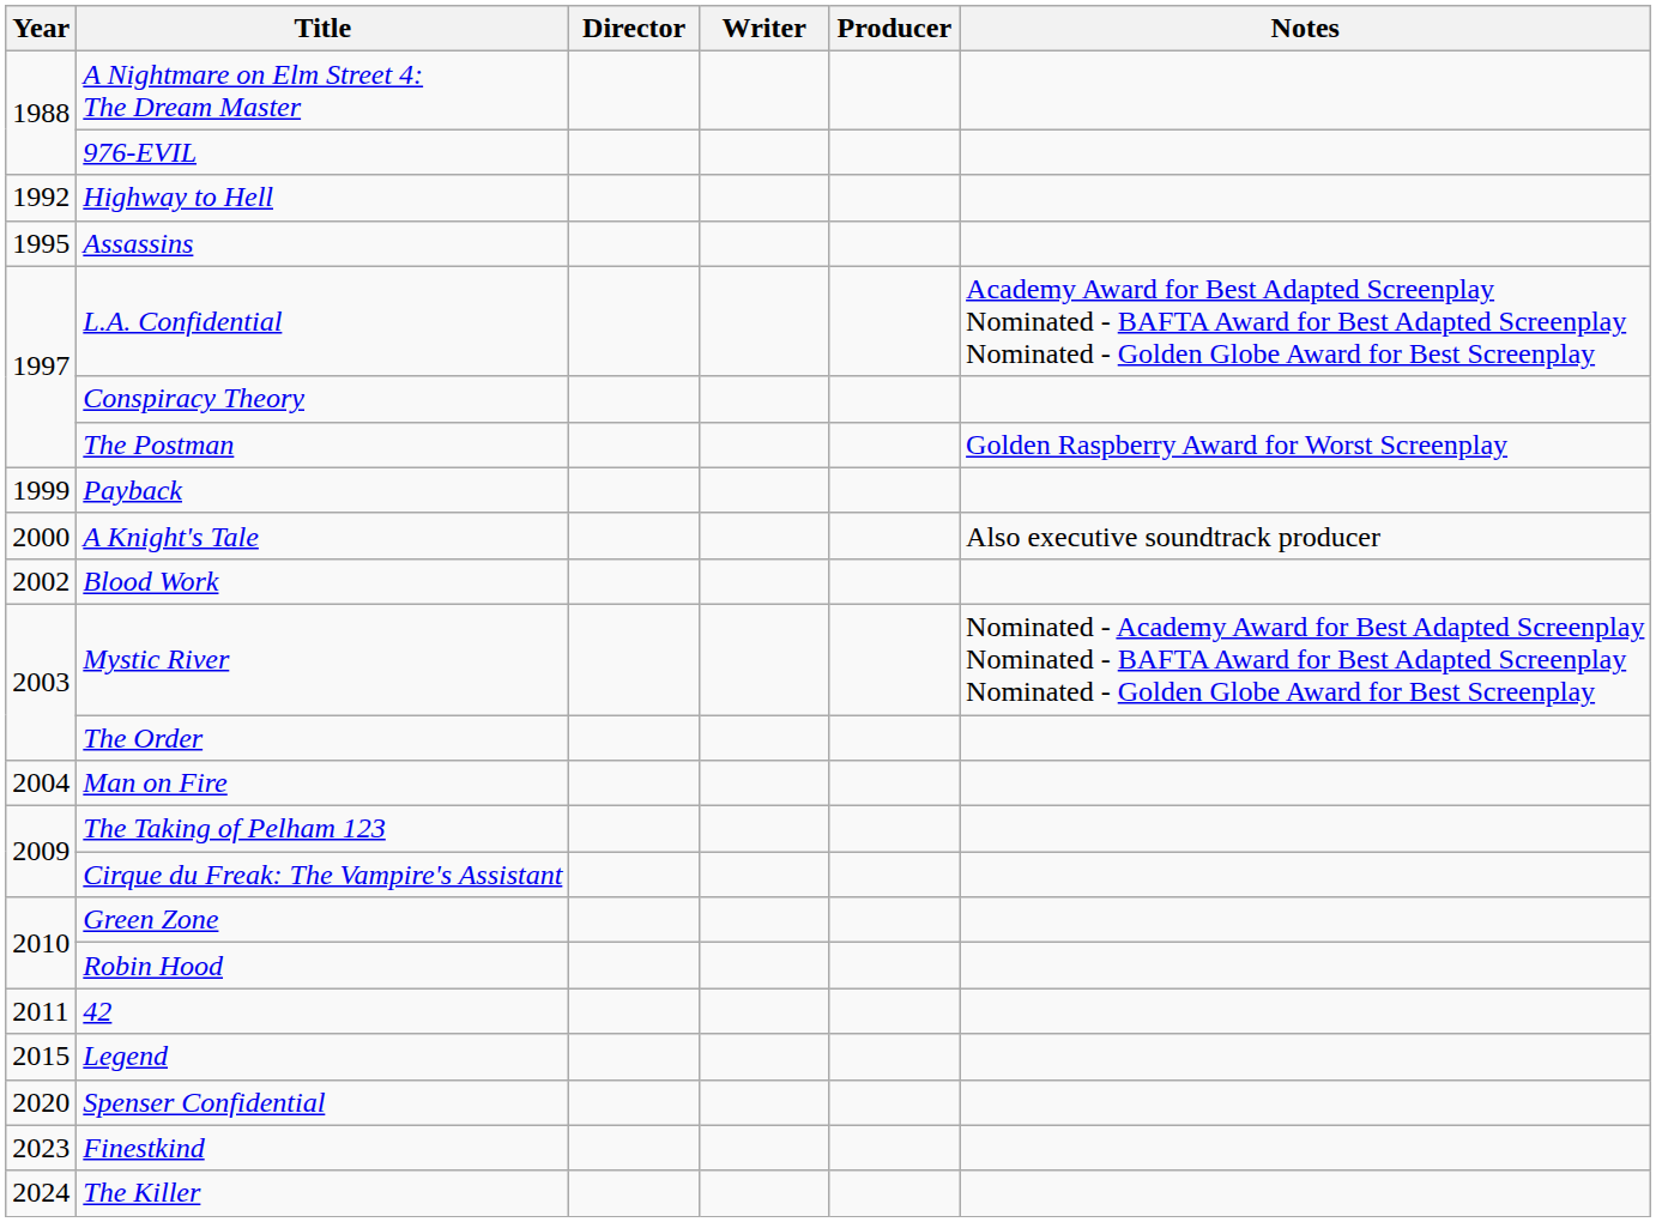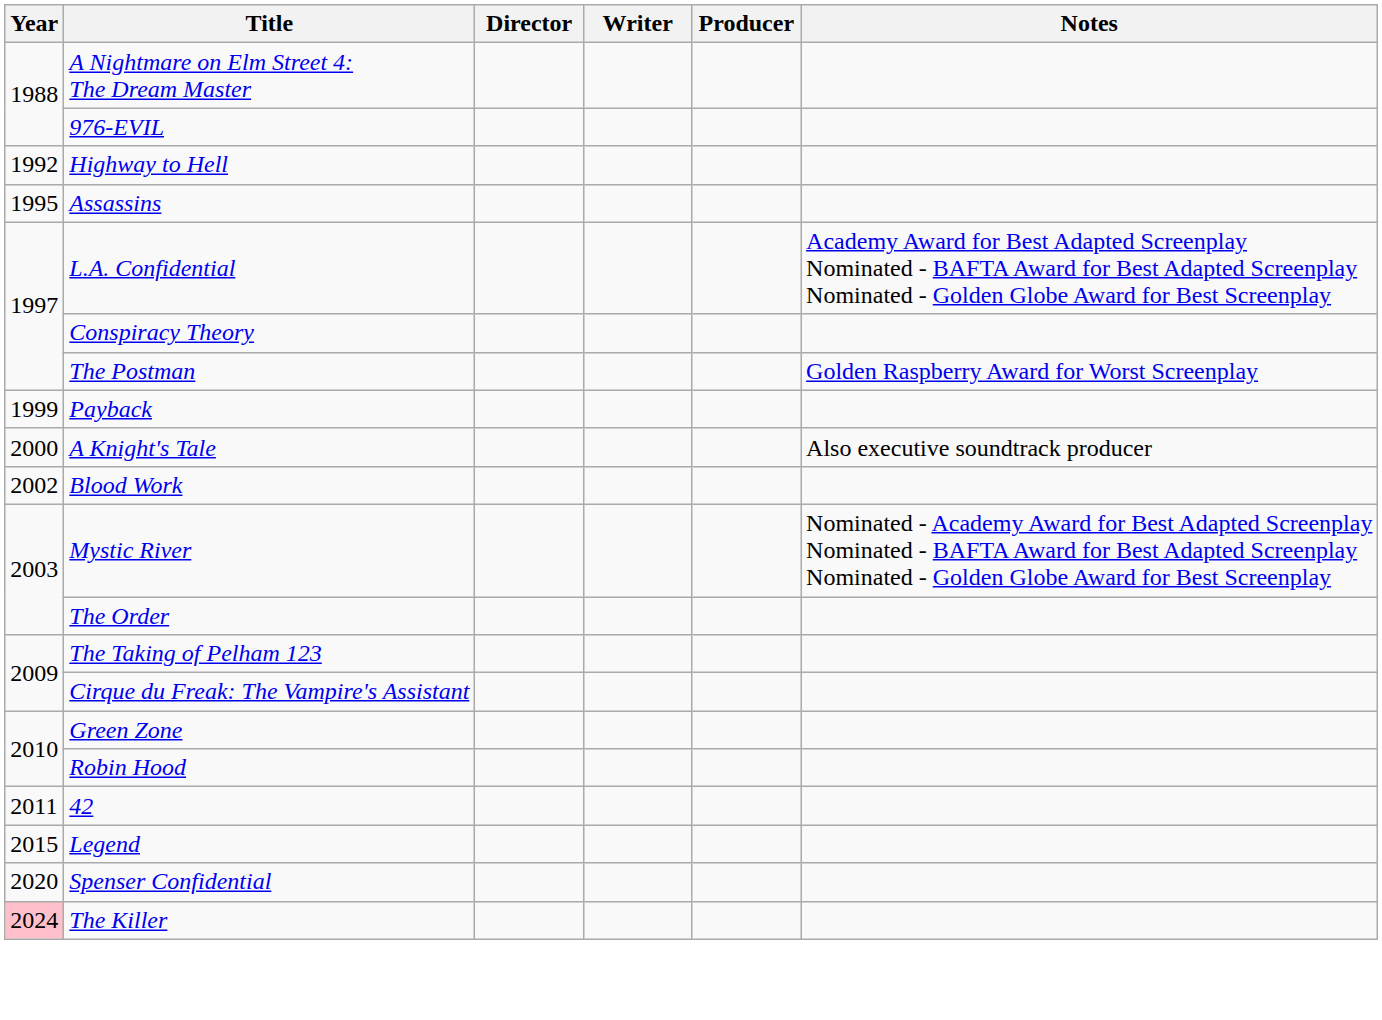- row: 2004 | Man on Fire
- row: 2023 | Finestkind
The Killer | Year: no background -> pink background
